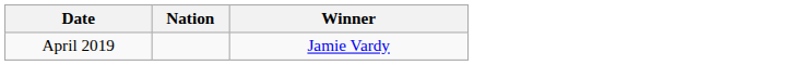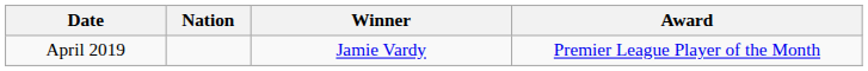+ column: Award | Premier League Player of the Month
